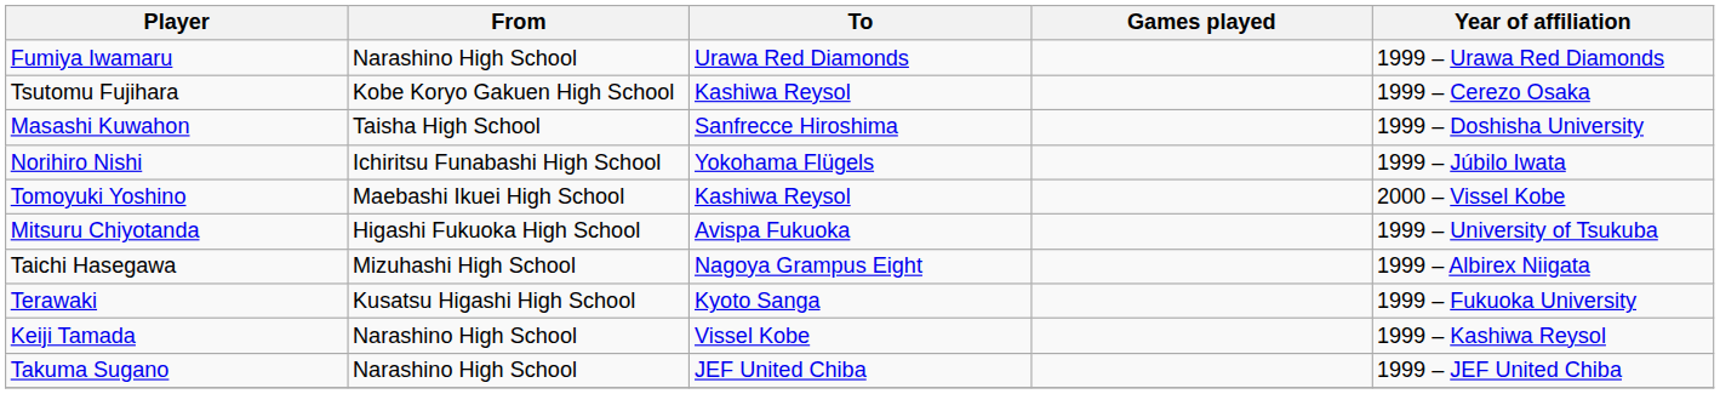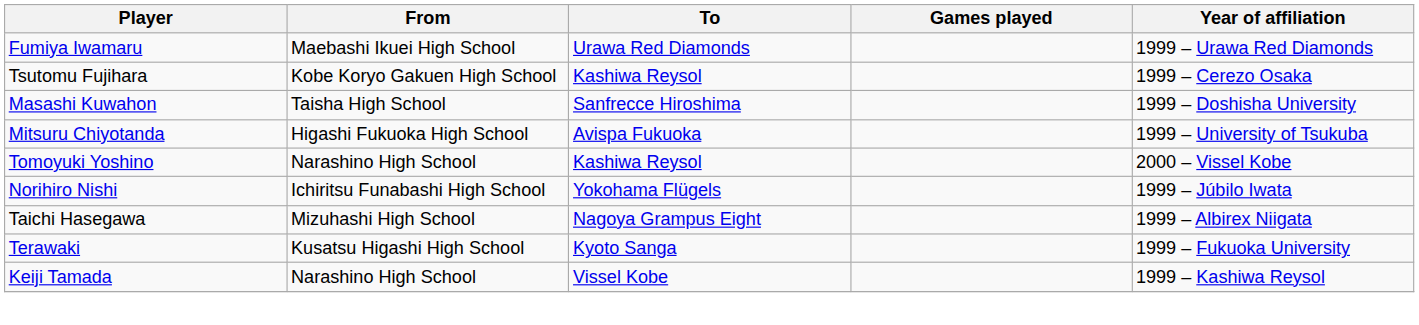Fumiya Iwamaru | From: Narashino High School -> Maebashi Ikuei High School
rows swapped: Mitsuru Chiyotanda <-> Norihiro Nishi
Tomoyuki Yoshino | From: Maebashi Ikuei High School -> Narashino High School
- row: Takuma Sugano | Narashino High School | JEF United Chiba | 1999 – JEF United Chiba
